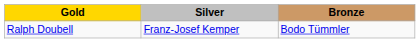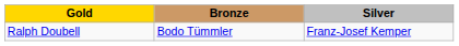columns swapped: Silver <-> Bronze
